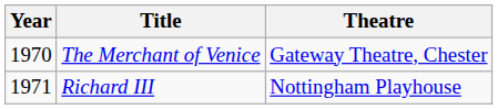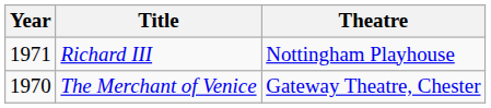rows swapped: The Merchant of Venice <-> Richard III
